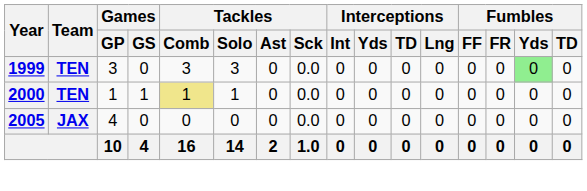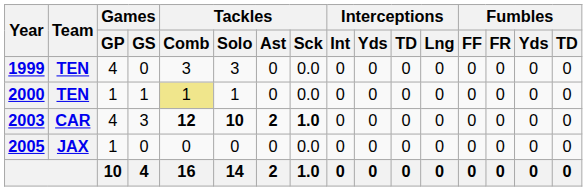1999 | Games / GP: 3 -> 4
1999 | Fumbles / Yds: lightgreen background -> no background
+ row: 2003 | CAR | 4 | 3 | 12 | 10 | 2 | 1.0 | 0 | 0 | 0 | 0 | 0 | 0 | 0 | 0
2005 | Games / GP: 4 -> 1
